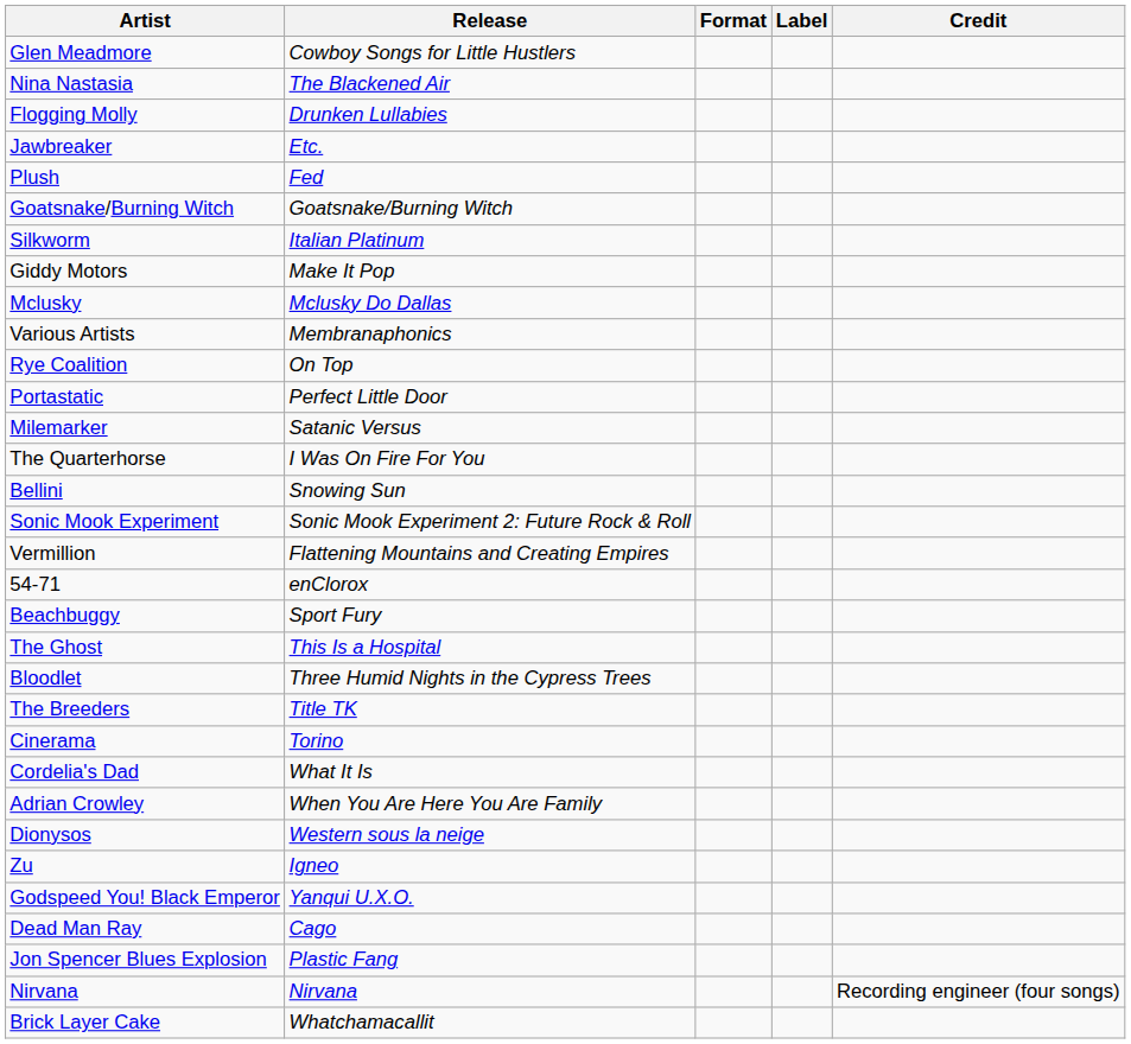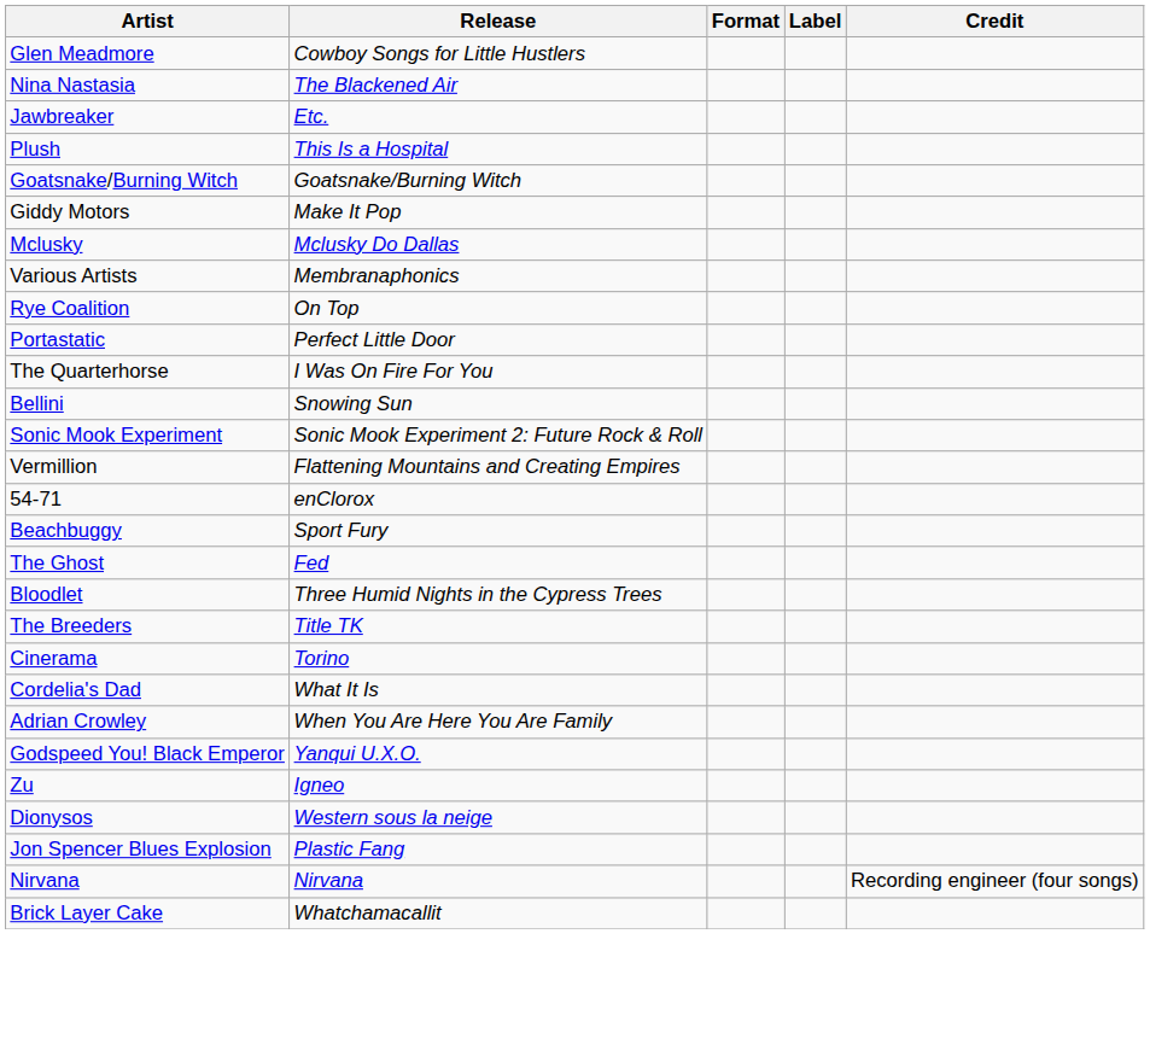- row: Flogging Molly | Drunken Lullabies
Plush | Release: Fed -> This Is a Hospital
- row: Silkworm | Italian Platinum
- row: Milemarker | Satanic Versus
The Ghost | Release: This Is a Hospital -> Fed
rows swapped: Godspeed You! Black Emperor <-> Dionysos
- row: Dead Man Ray | Cago
